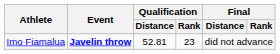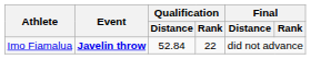Imo Fiamalua | Qualification / Distance: 52.81 -> 52.84
Imo Fiamalua | Qualification / Rank: 23 -> 22
